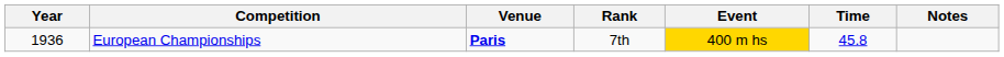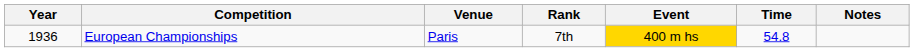European Championships | Venue: bold -> normal
European Championships | Time: 45.8 -> 54.8
